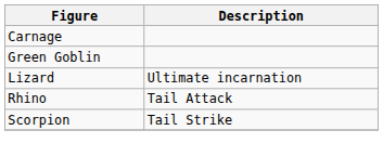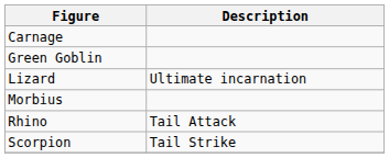+ row: Morbius
